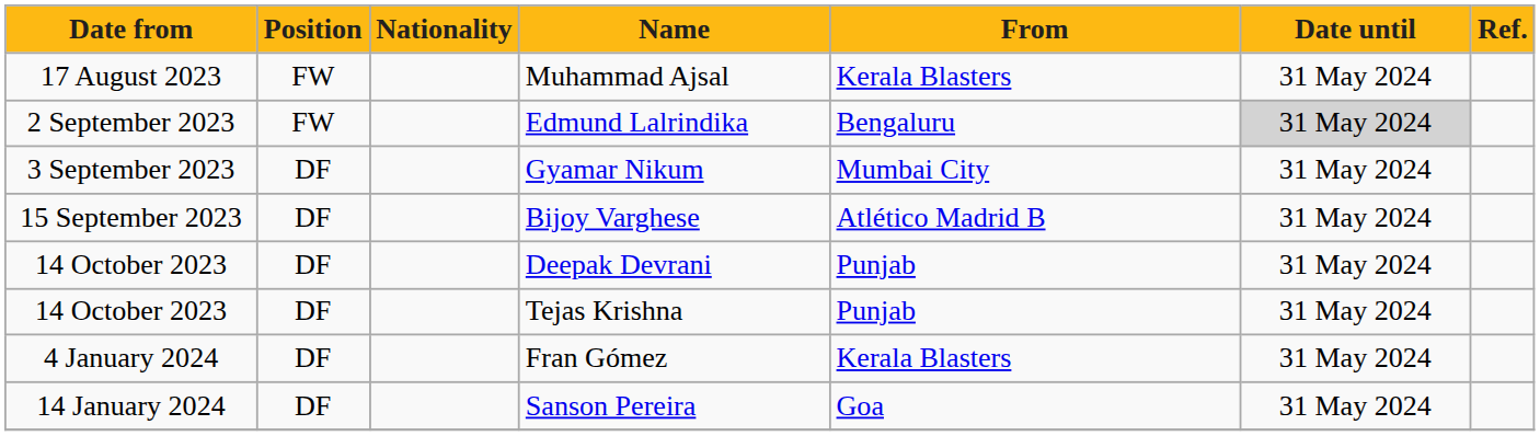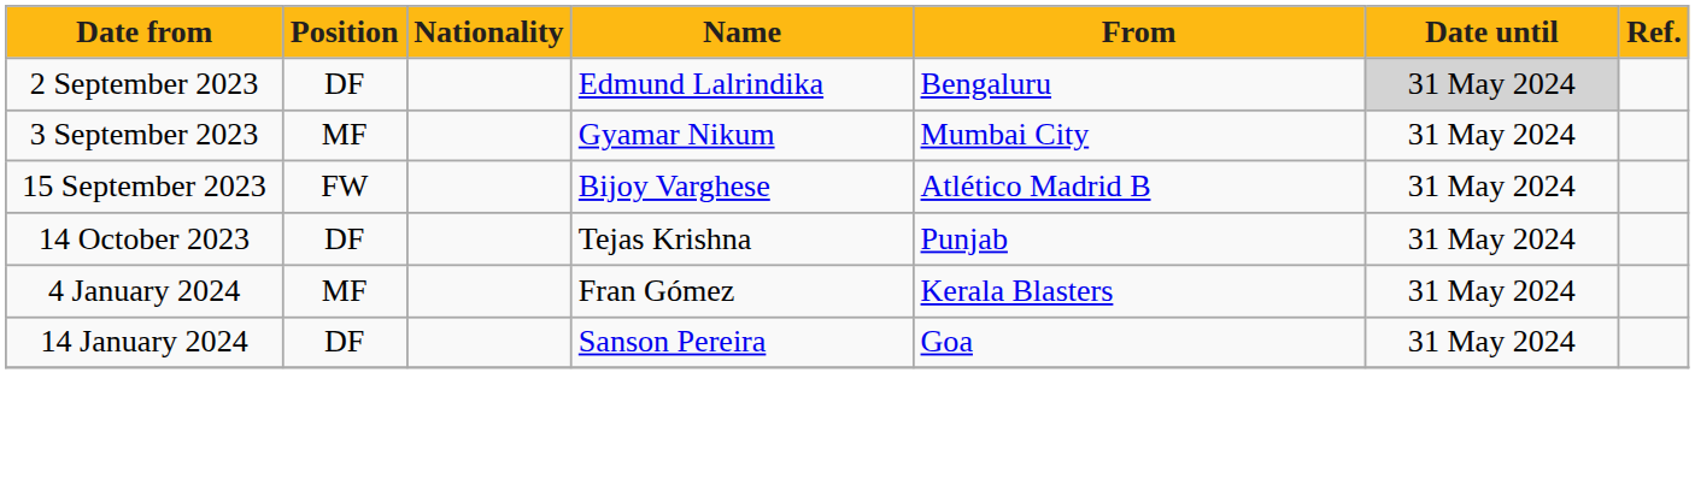- row: 17 August 2023 | FW | Muhammad Ajsal | Kerala Blasters | 31 May 2024
Edmund Lalrindika | Position: FW -> DF
Gyamar Nikum | Position: DF -> MF
Bijoy Varghese | Position: DF -> FW
- row: 14 October 2023 | DF | Deepak Devrani | Punjab | 31 May 2024
Fran Gómez | Position: DF -> MF
